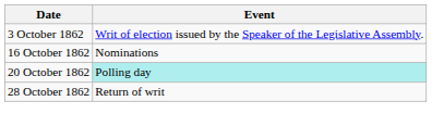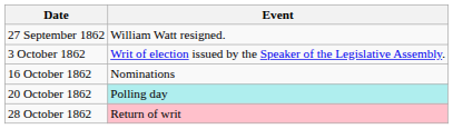+ row: 27 September 1862 | William Watt resigned.
28 October 1862 | Event: no background -> pink background
